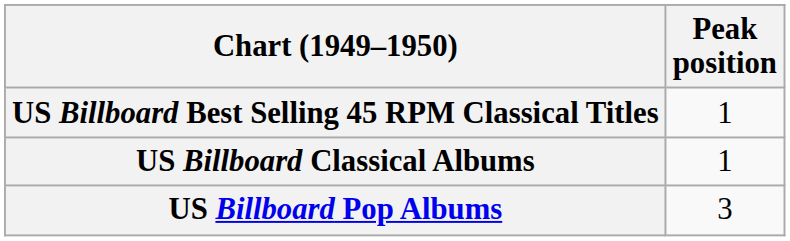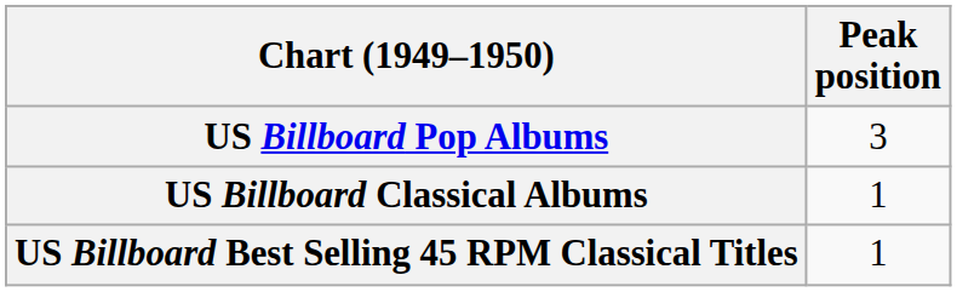rows swapped: US Billboard Pop Albums <-> US Billboard Best Selling 45 RPM Classical Titles
